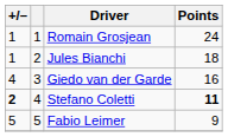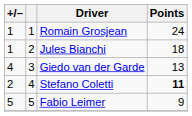Giedo van der Garde | Points: 16 -> 13
Stefano Coletti | +/–: bold -> normal
